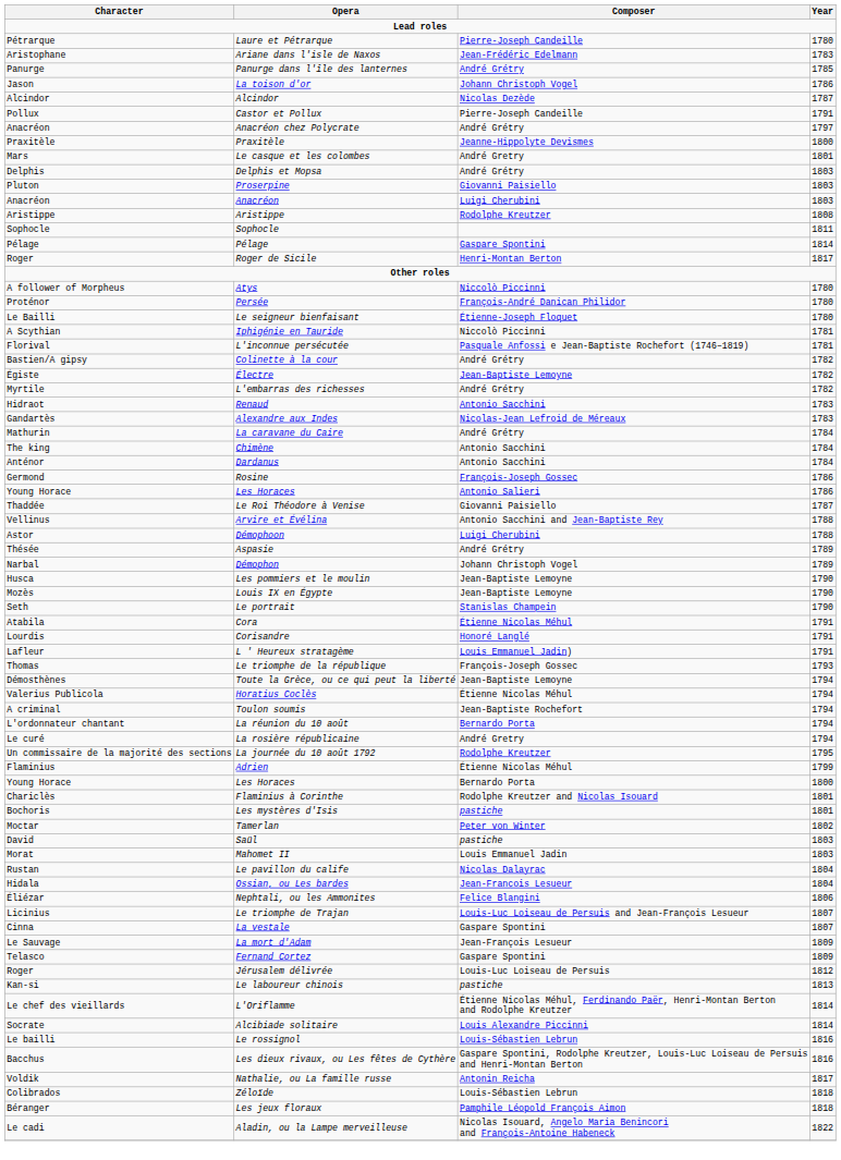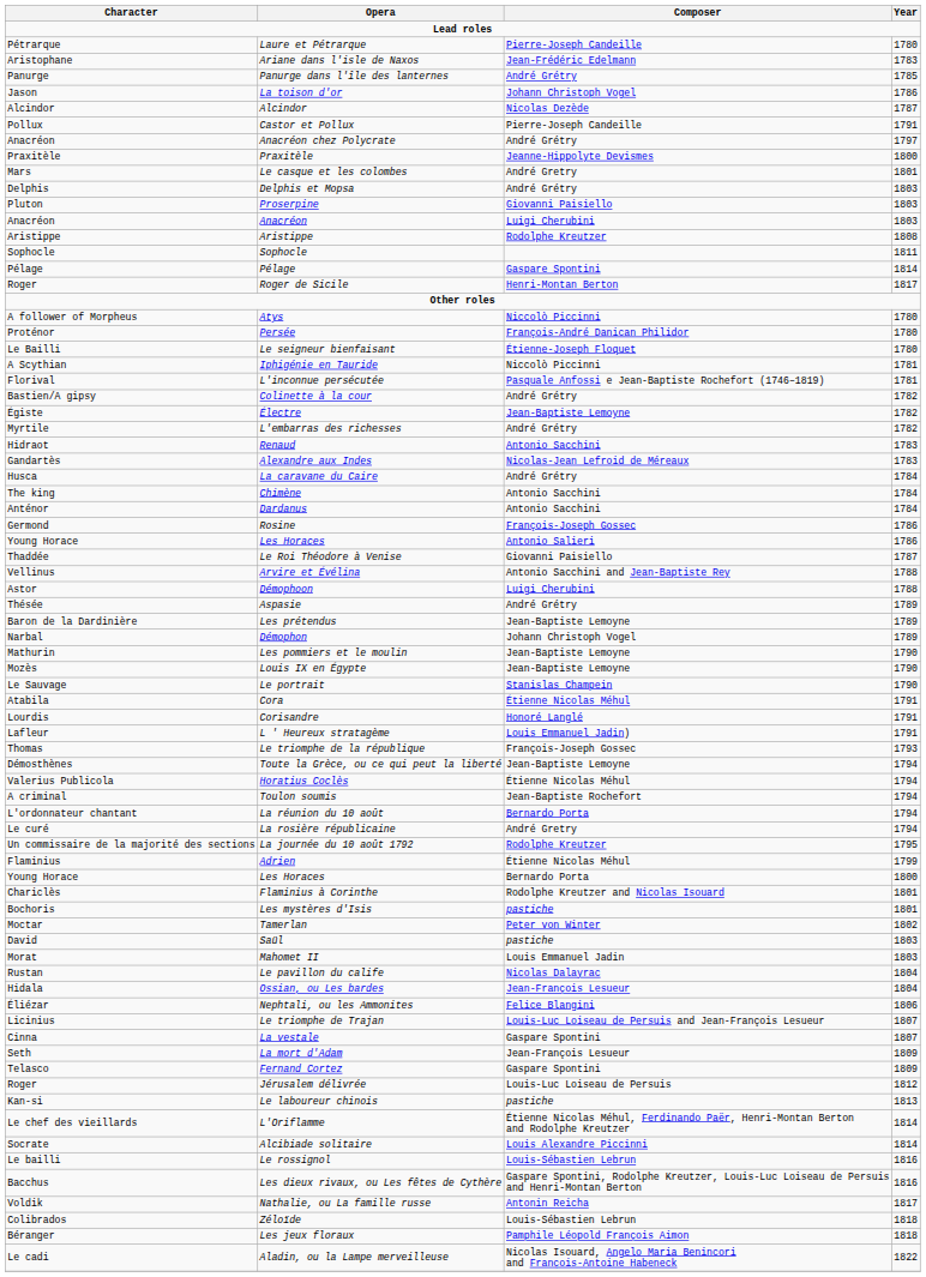La caravane du Caire | Character: Mathurin -> Husca
+ row: Baron de la Dardinière | Les prétendus | Jean-Baptiste Lemoyne | 1789
Les pommiers et le moulin | Character: Husca -> Mathurin
Le portrait | Character: Seth -> Le Sauvage
La mort d'Adam | Character: Le Sauvage -> Seth
